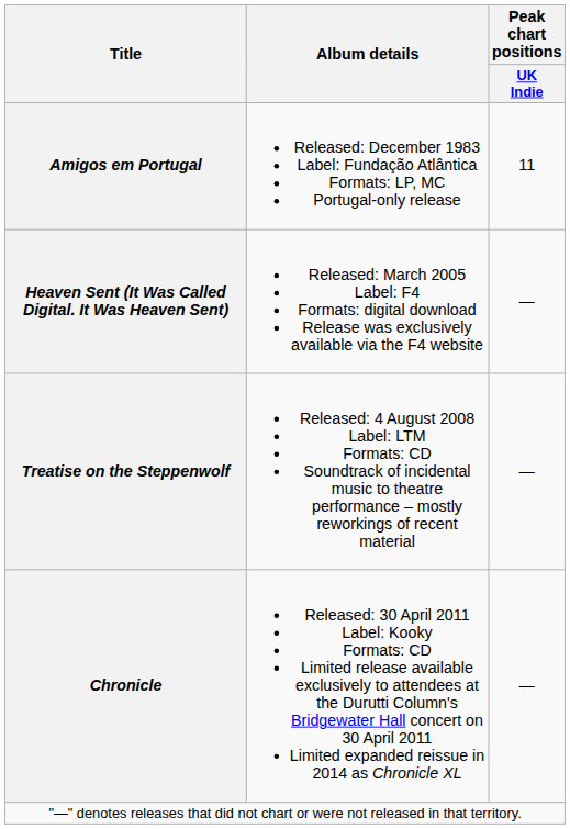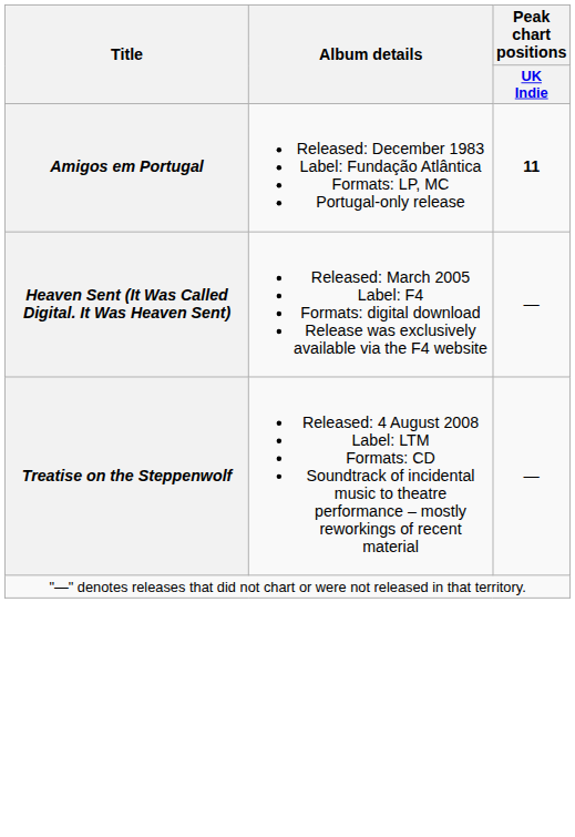Amigos em Portugal | Peak chart positions / UK Indie: normal -> bold
- row: Chronicle | Released: 30 April 2011 Label: Kooky Formats: CD Limited release available exclusively to attendees at the Durutti Column's Bridgewater Hall concert on 30 April 2011 Limited expanded reissue in 2014 as Chronicle XL | —
